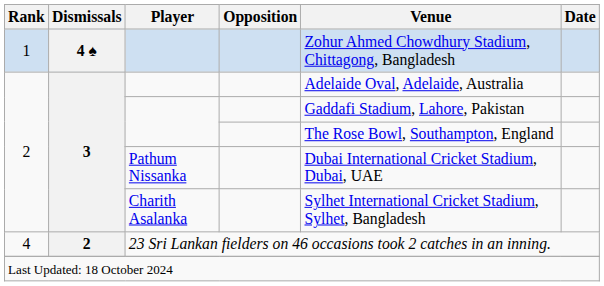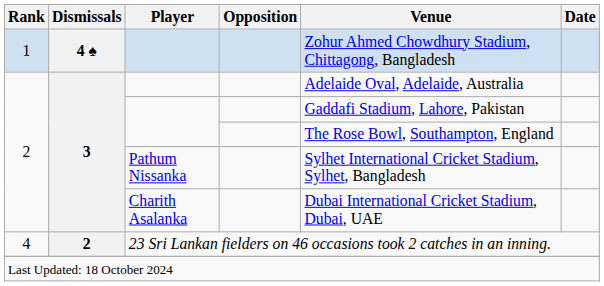Pathum Nissanka | Venue: Dubai International Cricket Stadium, Dubai, UAE -> Sylhet International Cricket Stadium, Sylhet, Bangladesh
Charith Asalanka | Venue: Sylhet International Cricket Stadium, Sylhet, Bangladesh -> Dubai International Cricket Stadium, Dubai, UAE
